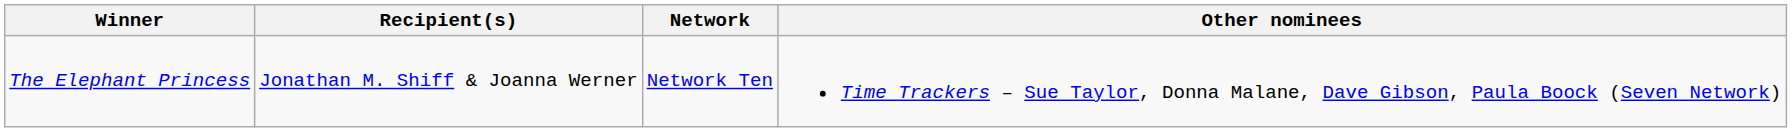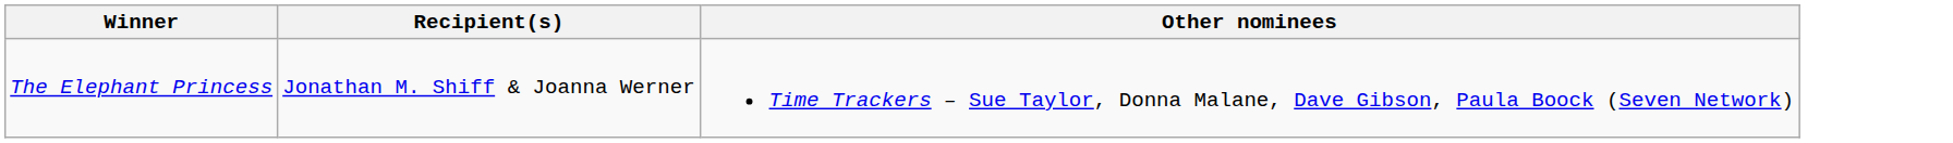- column: Network | Network Ten
